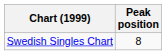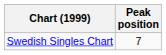Swedish Singles Chart | Peak position: 8 -> 7
